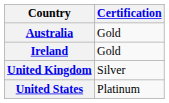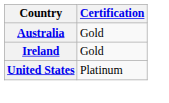- row: United Kingdom | Silver
